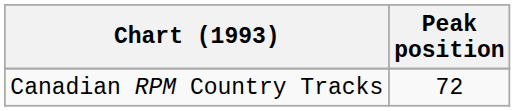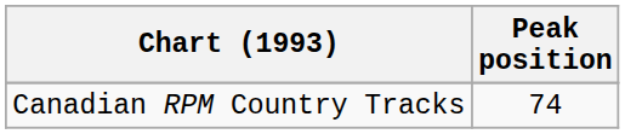Canadian RPM Country Tracks | Peak position: 72 -> 74
